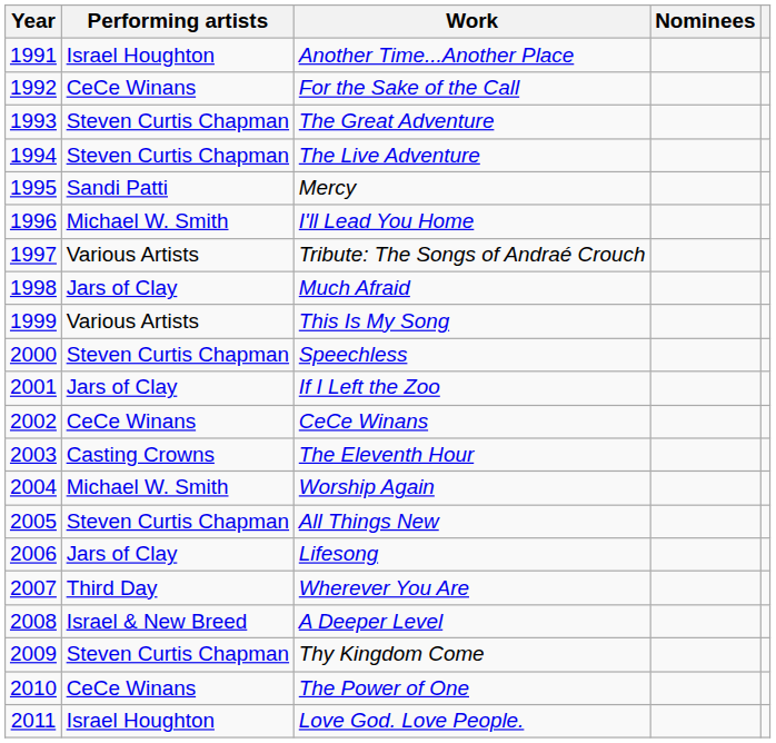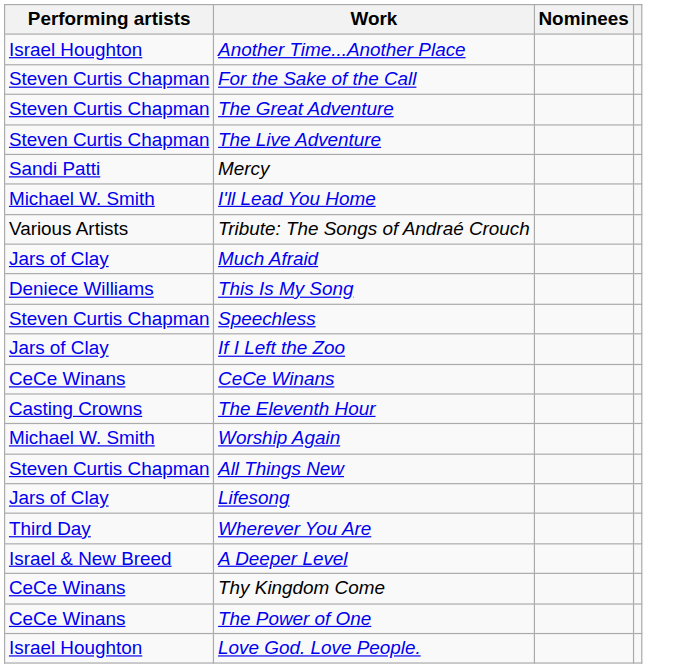- column: Year | 1991 | 1992 | 1993 | 1994 | 1995 | 1996 | 1997 | 1998 | 1999 | 2000 | 2001 | 2002 | 2003 | 2004 | 2005 | 2006 | 2007 | 2008 | 2009 | 2010 | 2011
For the Sake of the Call | Performing artists: CeCe Winans -> Steven Curtis Chapman
This Is My Song | Performing artists: Various Artists -> Deniece Williams
Thy Kingdom Come | Performing artists: Steven Curtis Chapman -> CeCe Winans
